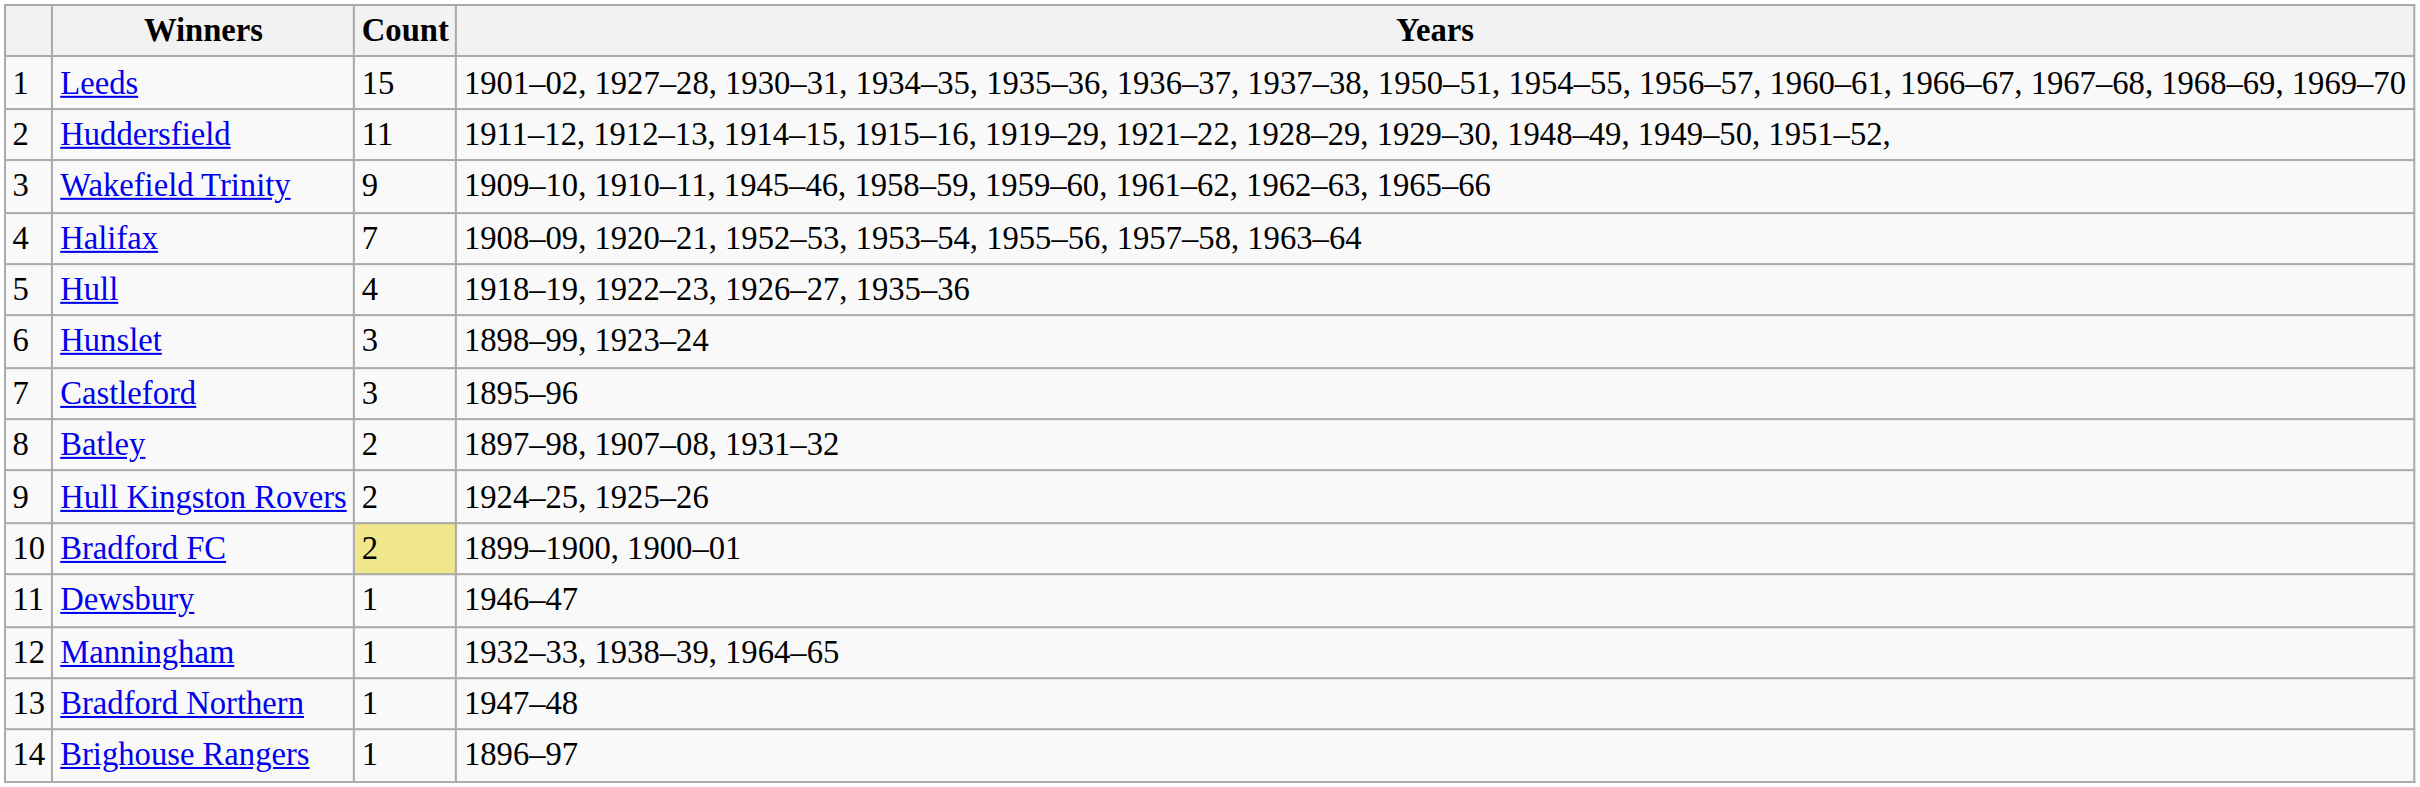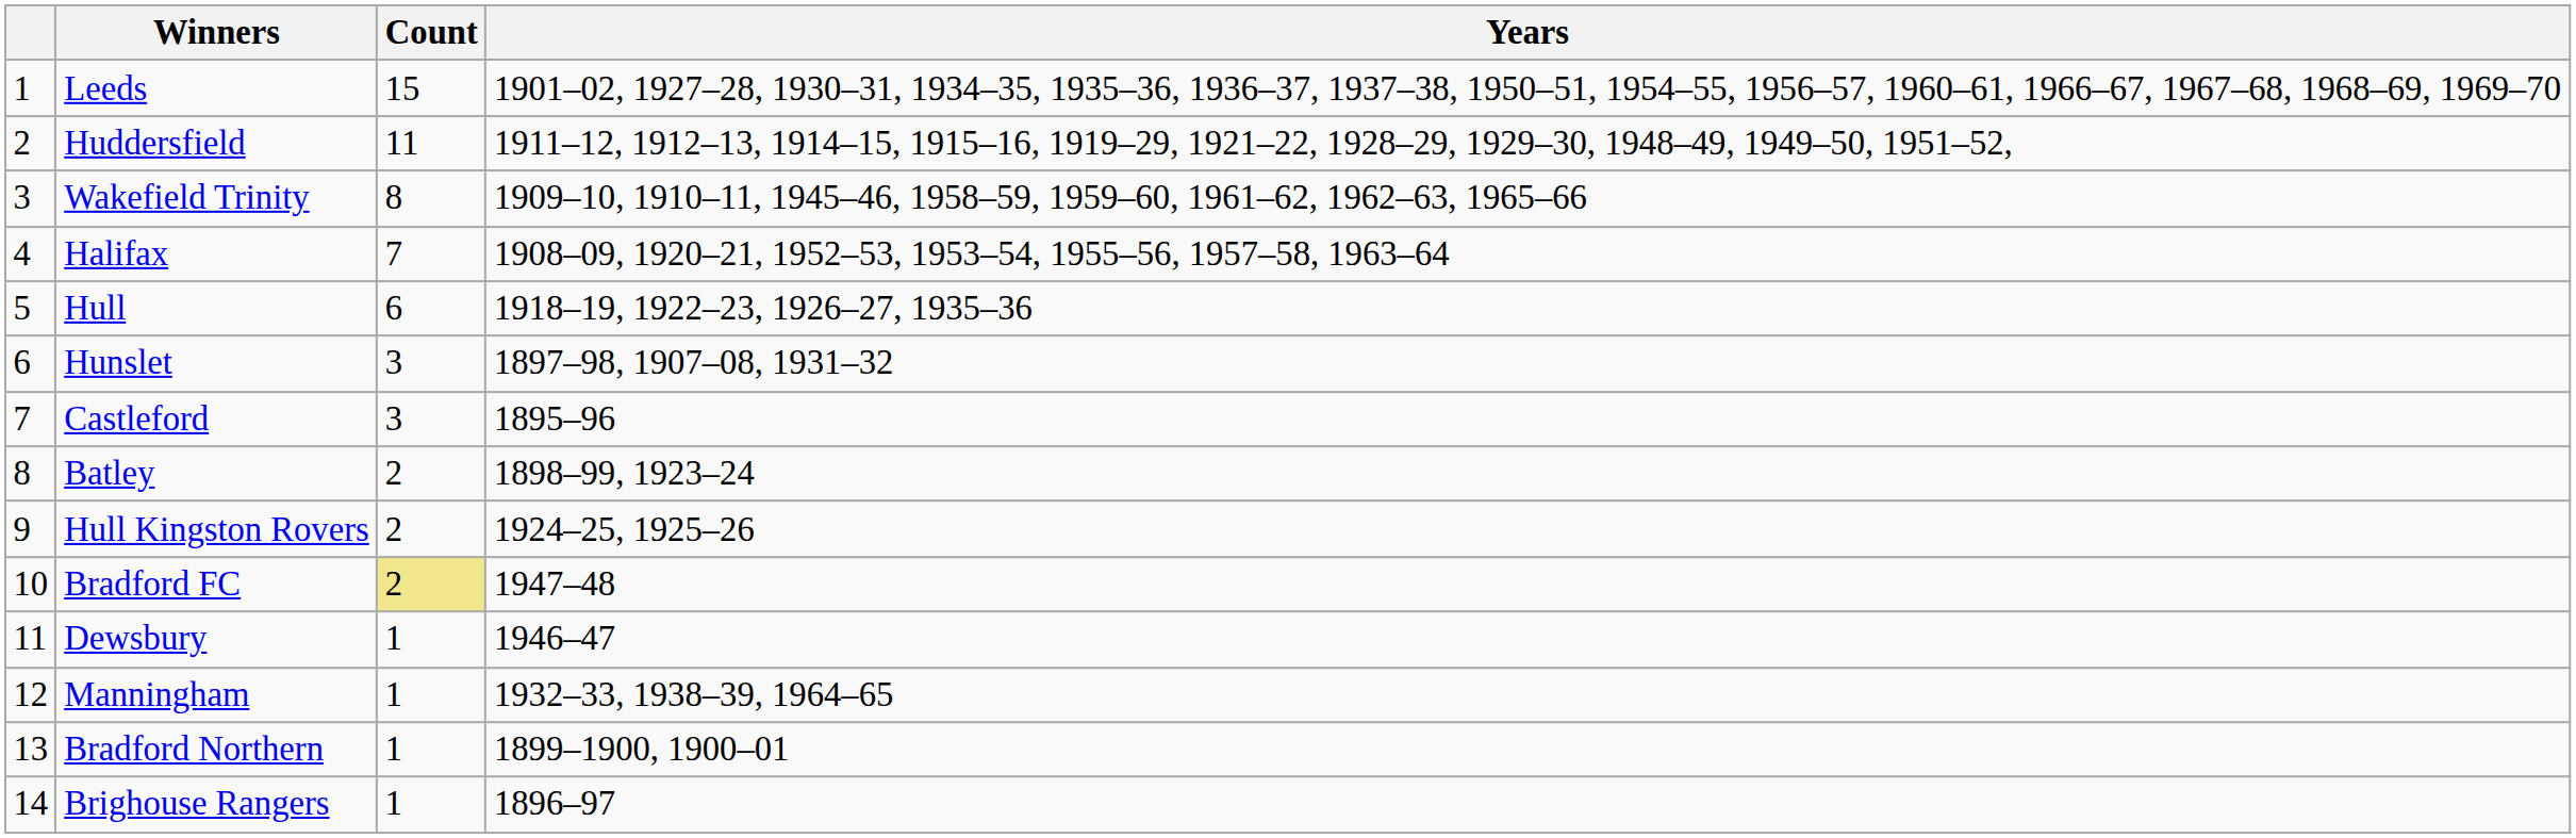Wakefield Trinity | Count: 9 -> 8
Hull | Count: 4 -> 6
Hunslet | Years: 1898–99, 1923–24 -> 1897–98, 1907–08, 1931–32
Batley | Years: 1897–98, 1907–08, 1931–32 -> 1898–99, 1923–24
Bradford FC | Years: 1899–1900, 1900–01 -> 1947–48
Bradford Northern | Years: 1947–48 -> 1899–1900, 1900–01
